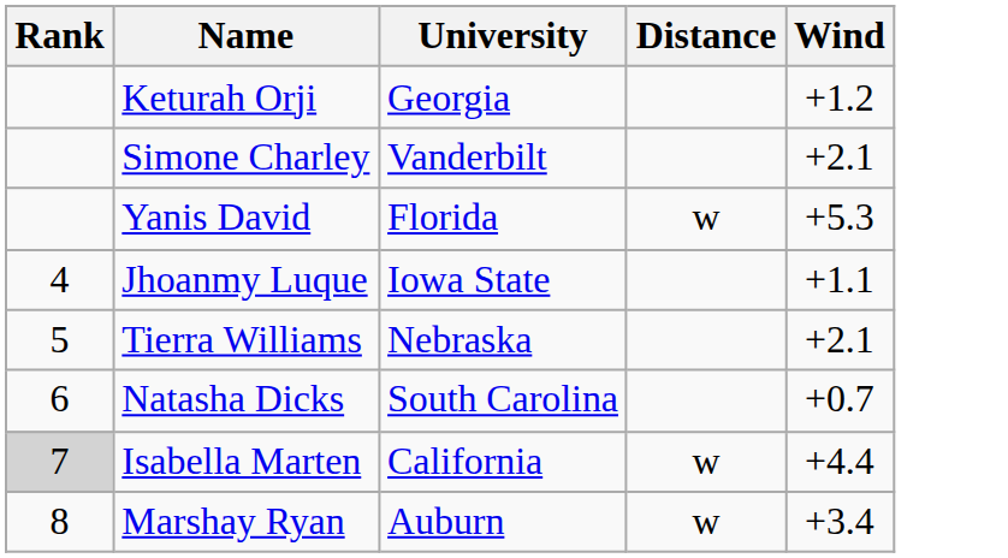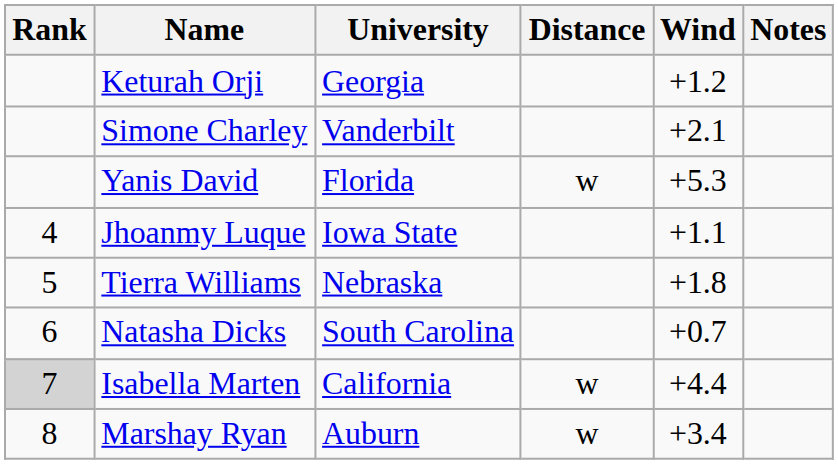+ column: Notes
Tierra Williams | Wind: +2.1 -> +1.8
